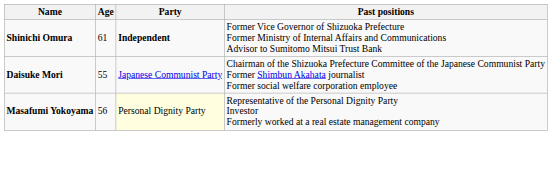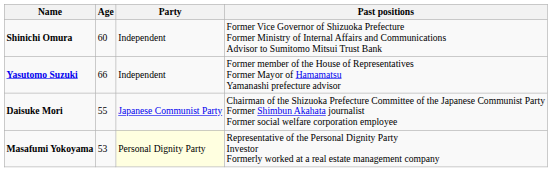Shinichi Omura | Age: 61 -> 60
Shinichi Omura | Party: bold -> normal
+ row: Yasutomo Suzuki | 66 | Independent | Former member of the House of Representatives Former Mayor of Hamamatsu Yamanashi prefecture advisor
Masafumi Yokoyama | Age: 56 -> 53
